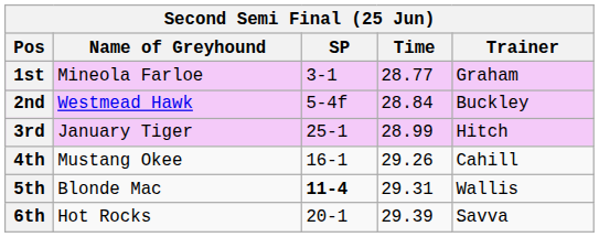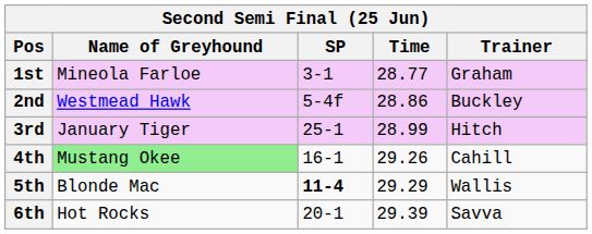2nd | Time: 28.84 -> 28.86
4th | Name of Greyhound: no background -> lightgreen background
5th | Time: 29.31 -> 29.29
